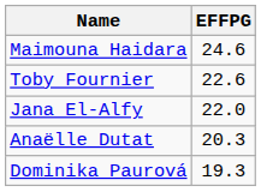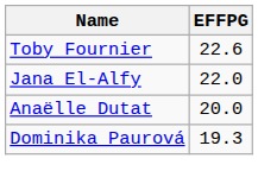- row: Maimouna Haidara | 24.6
Anaëlle Dutat | EFFPG: 20.3 -> 20.0
